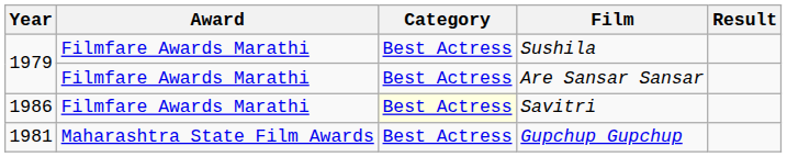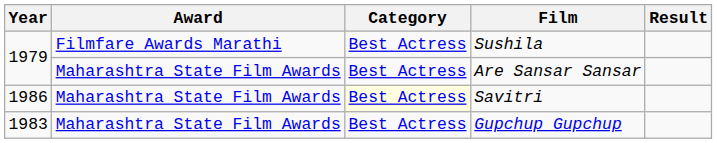Are Sansar Sansar | Award: Filmfare Awards Marathi -> Maharashtra State Film Awards
Savitri | Award: Filmfare Awards Marathi -> Maharashtra State Film Awards
Gupchup Gupchup | Year: 1981 -> 1983
